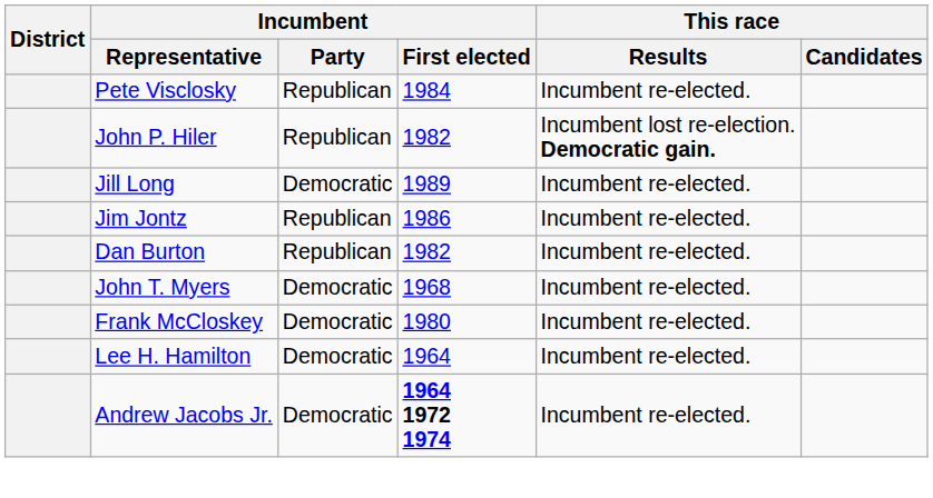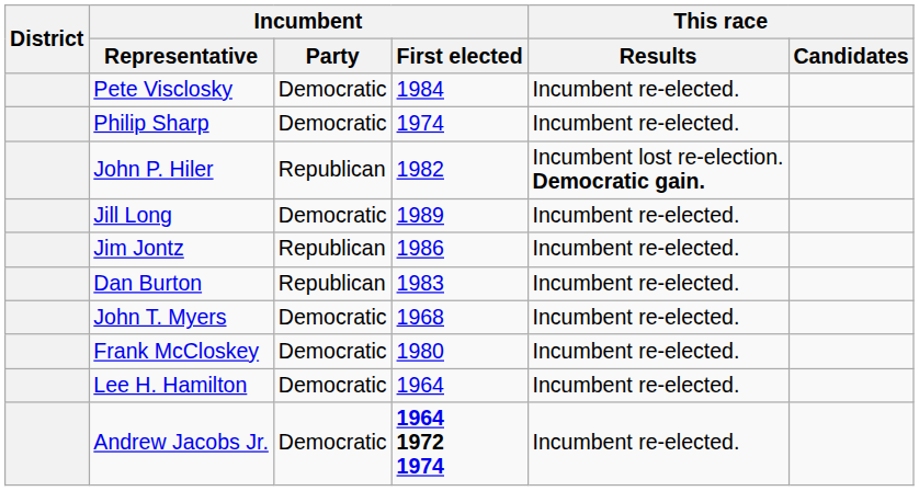Pete Visclosky | Incumbent / Party: Republican -> Democratic
+ row: Philip Sharp | Democratic | 1974 | Incumbent re-elected.
Dan Burton | Incumbent / First elected: 1982 -> 1983
